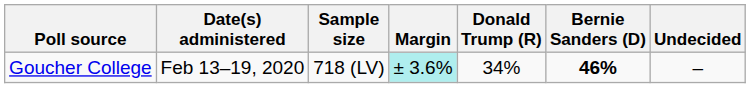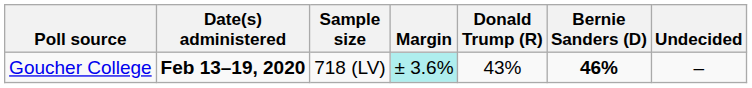Goucher College | Date(s) administered: normal -> bold
Goucher College | Donald Trump (R): 34% -> 43%
